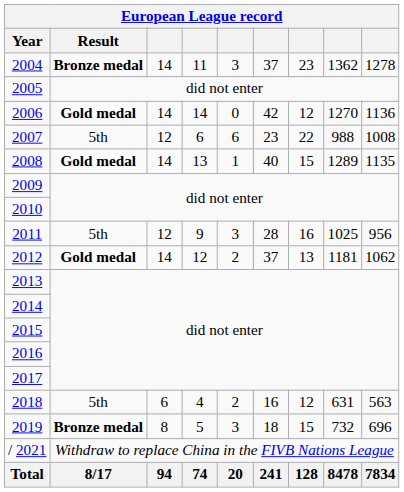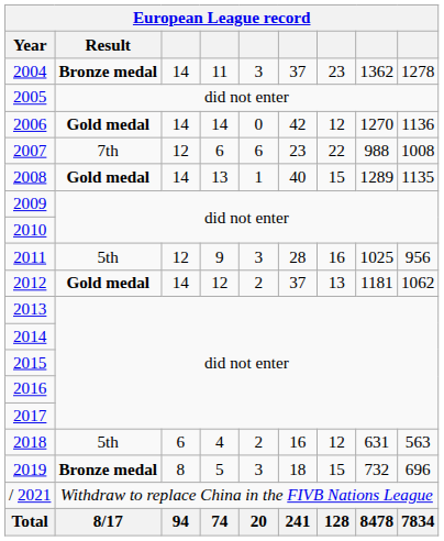2007 | Result: 5th -> 7th
